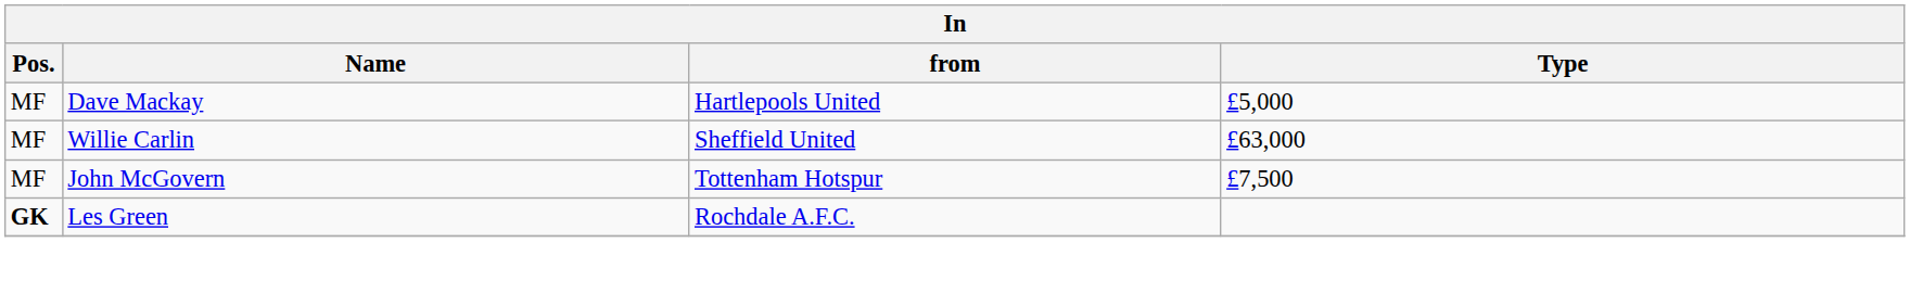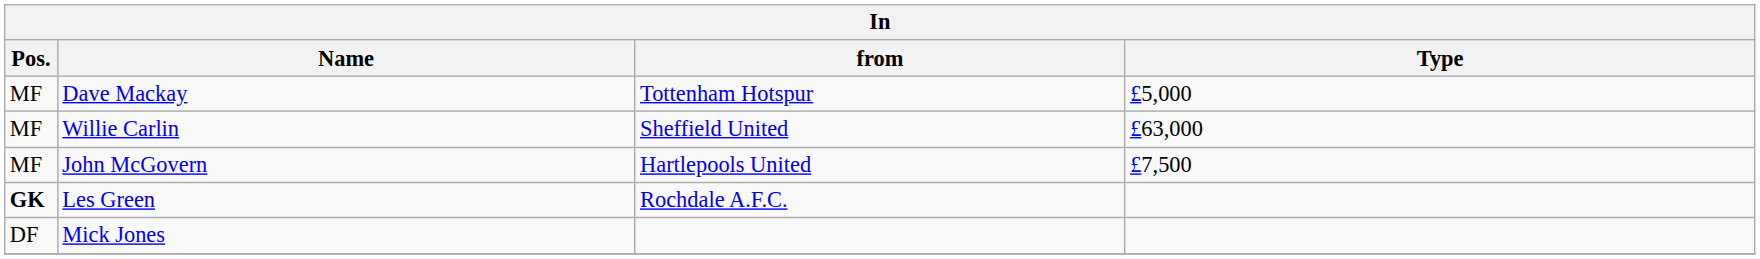Dave Mackay | from: Hartlepools United -> Tottenham Hotspur
John McGovern | from: Tottenham Hotspur -> Hartlepools United
+ row: DF | Mick Jones
